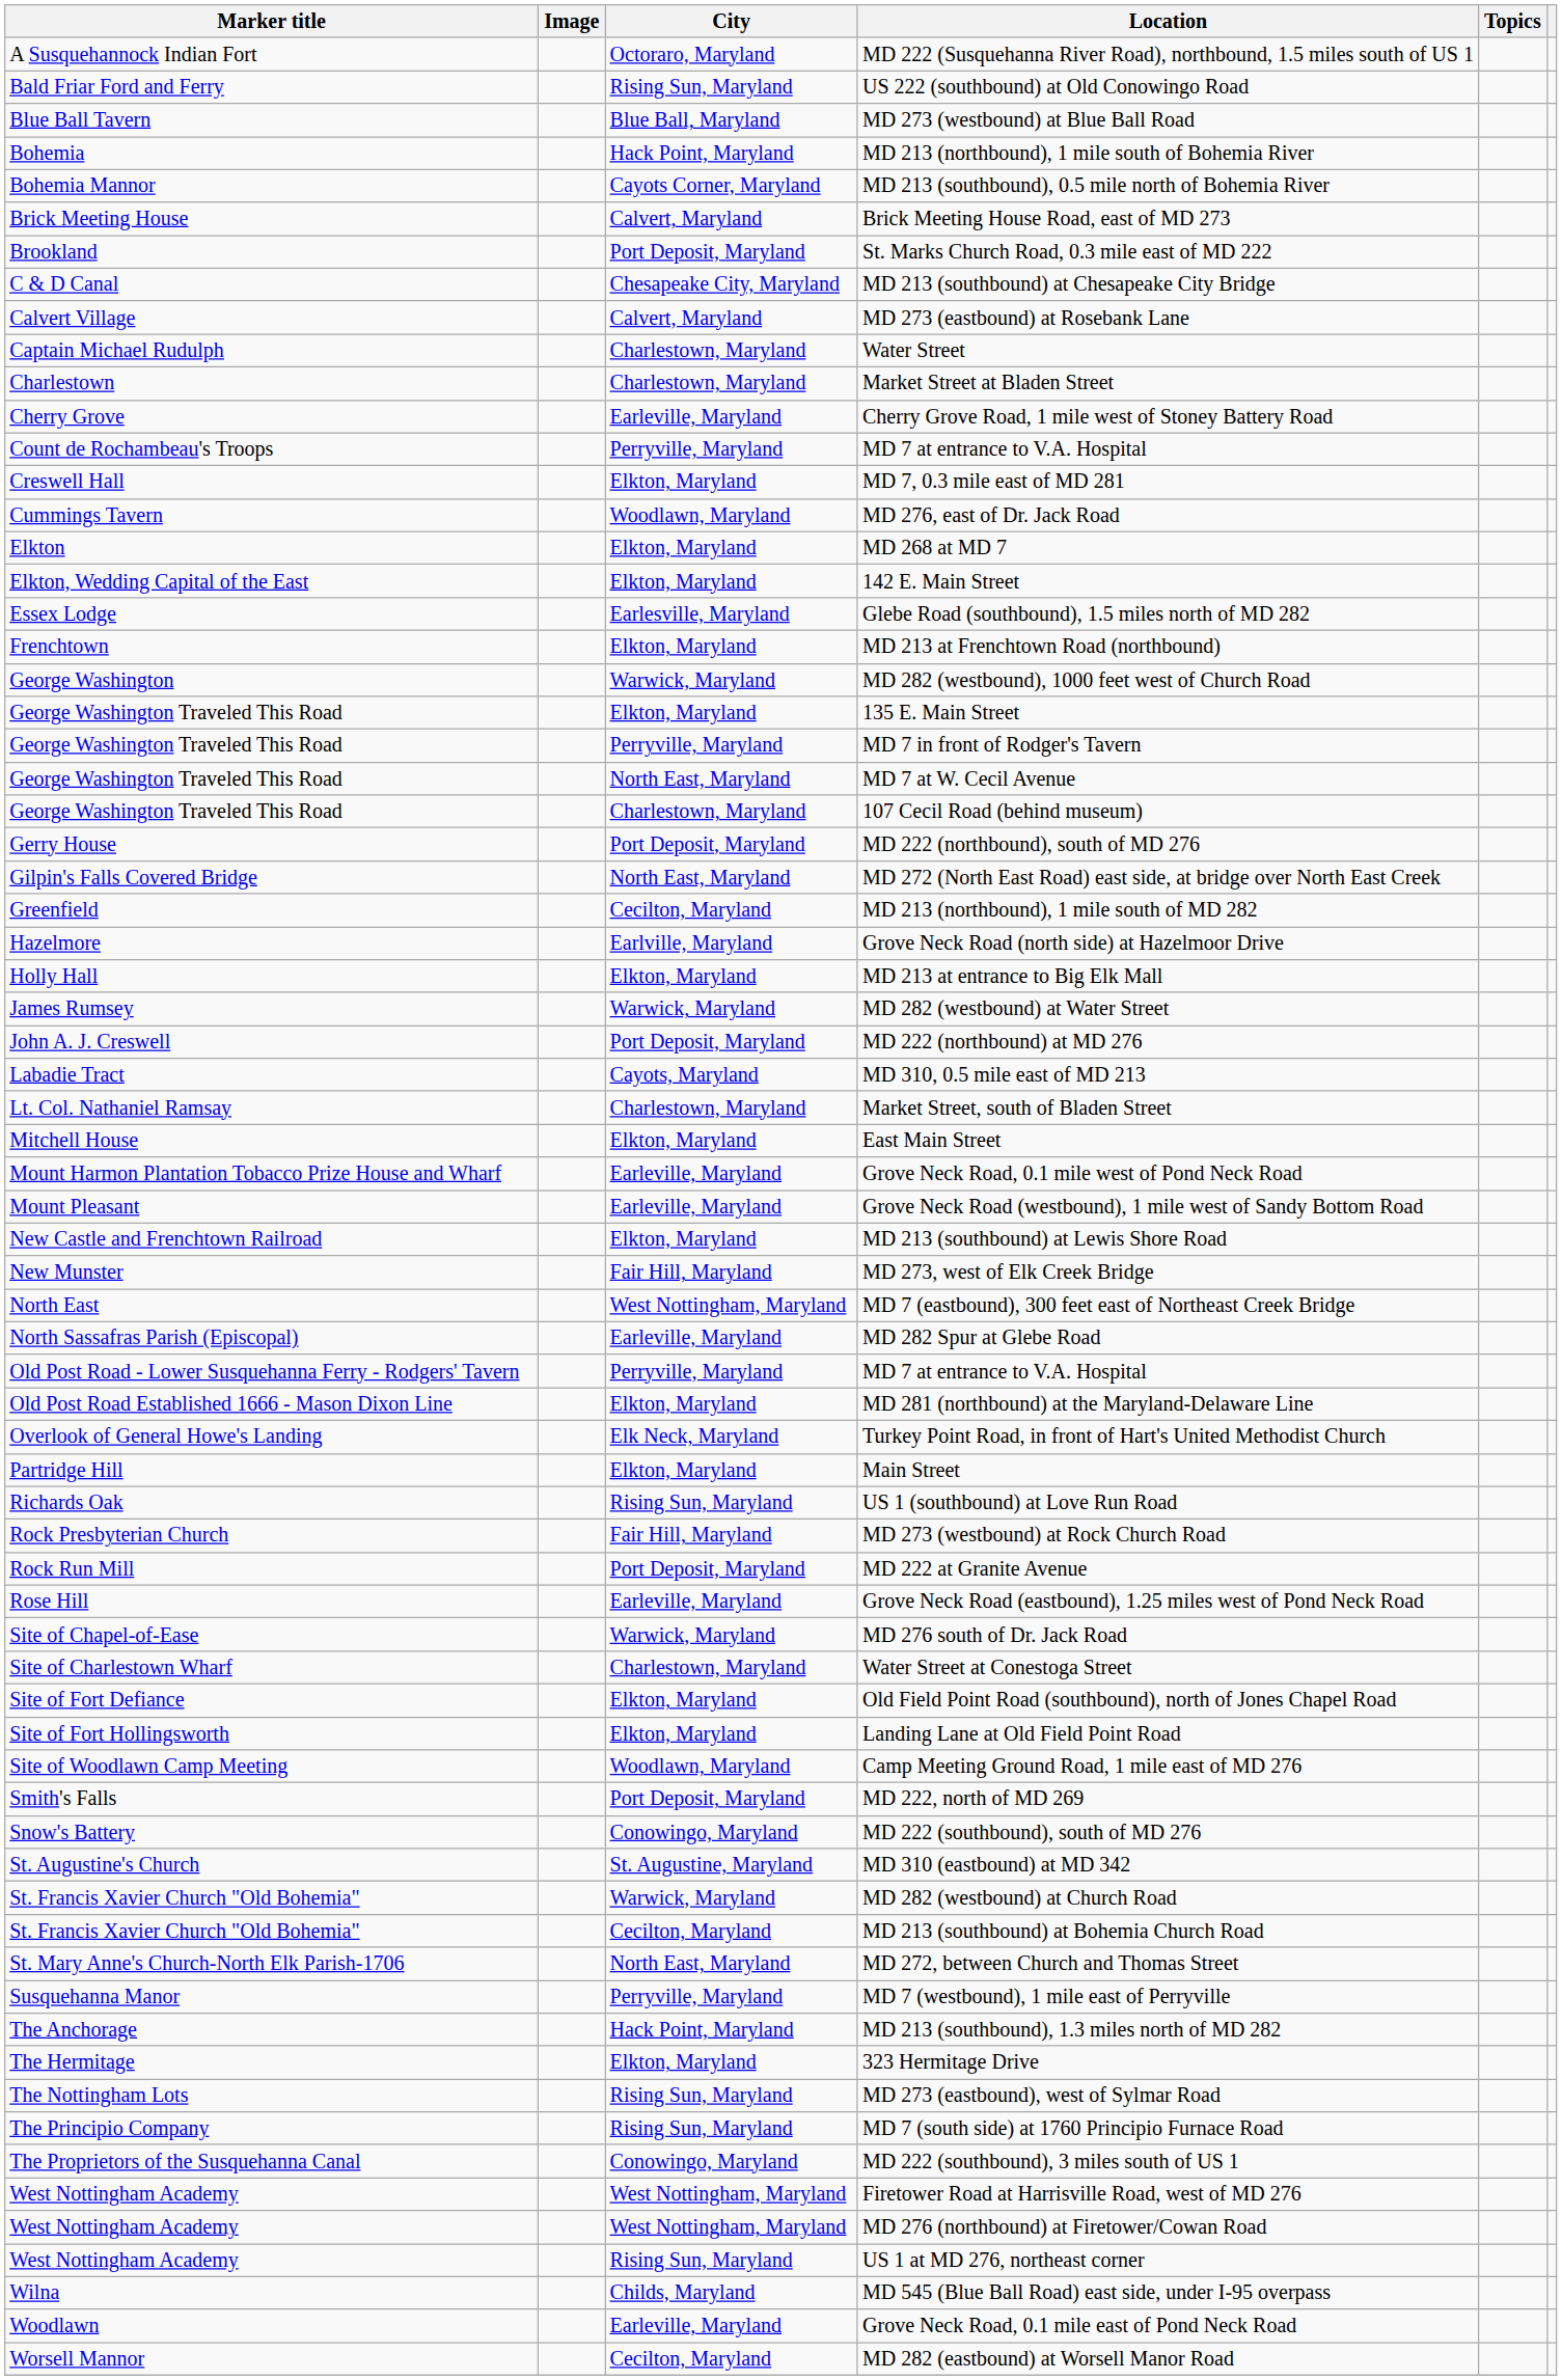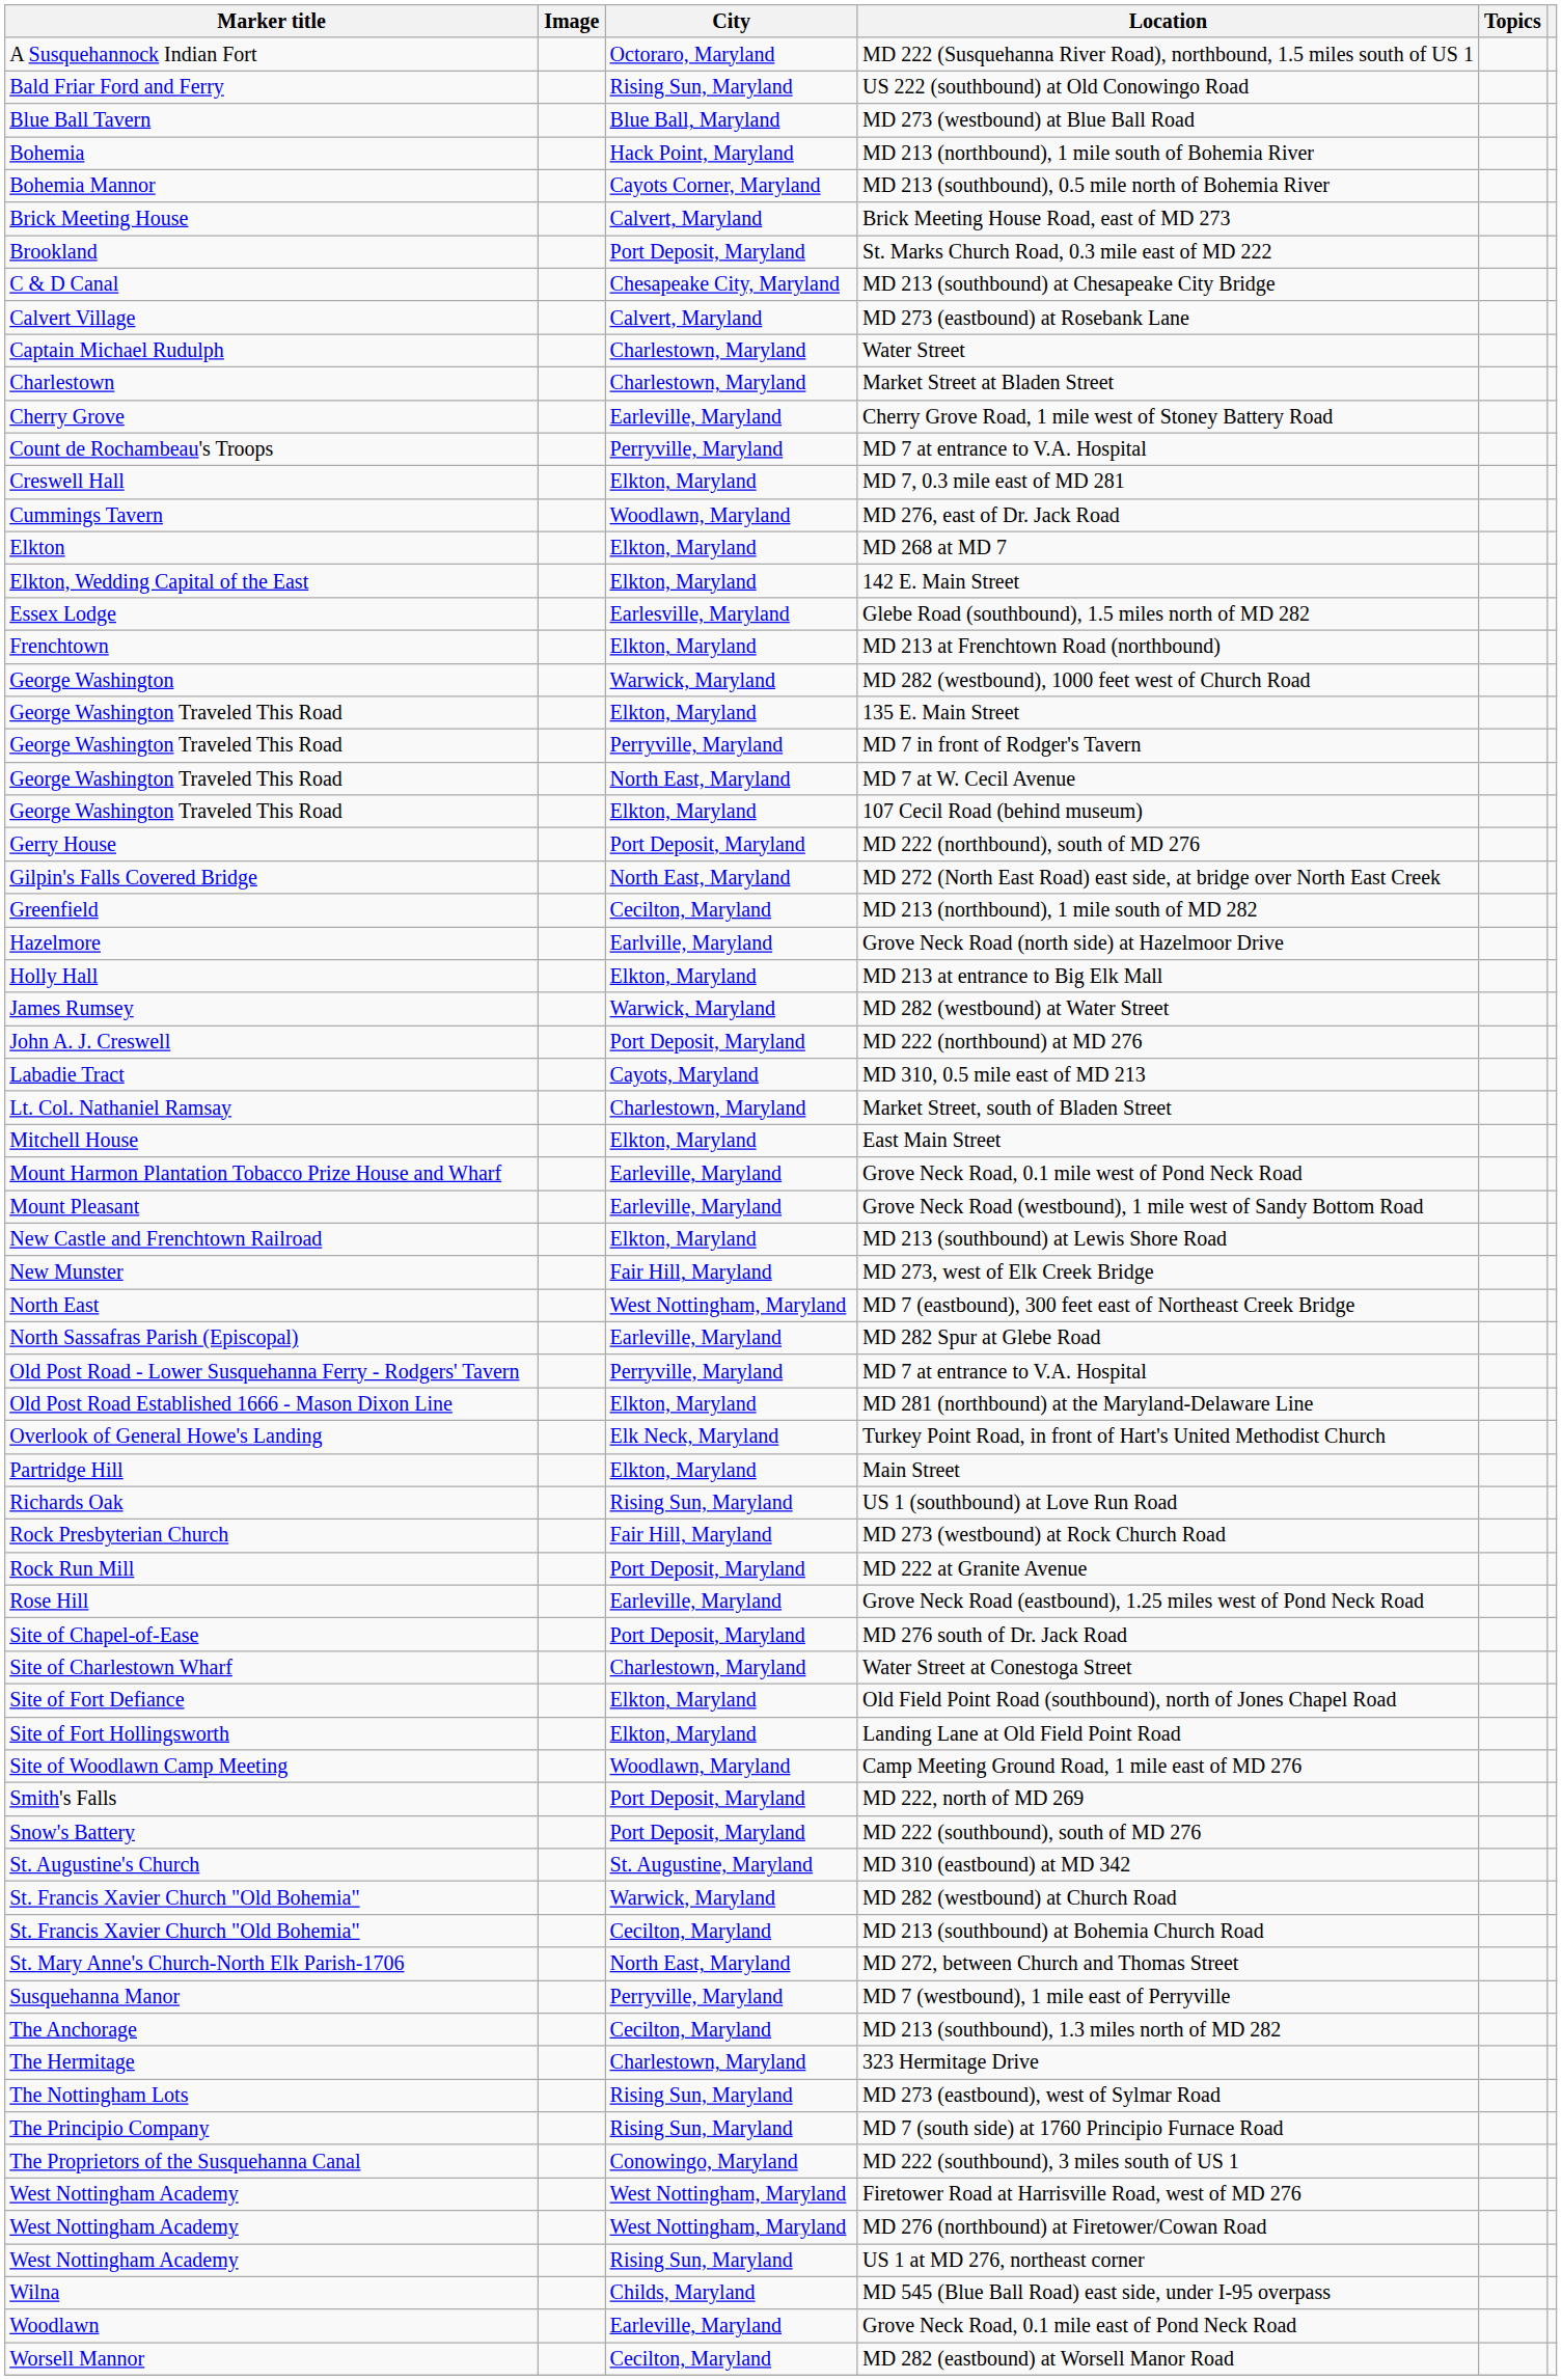107 Cecil Road (behind museum) | City: Charlestown, Maryland -> Elkton, Maryland
MD 276 south of Dr. Jack Road | City: Warwick, Maryland -> Port Deposit, Maryland
MD 222 (southbound), south of MD 276 | City: Conowingo, Maryland -> Port Deposit, Maryland
MD 213 (southbound), 1.3 miles north of MD 282 | City: Hack Point, Maryland -> Cecilton, Maryland
323 Hermitage Drive | City: Elkton, Maryland -> Charlestown, Maryland
